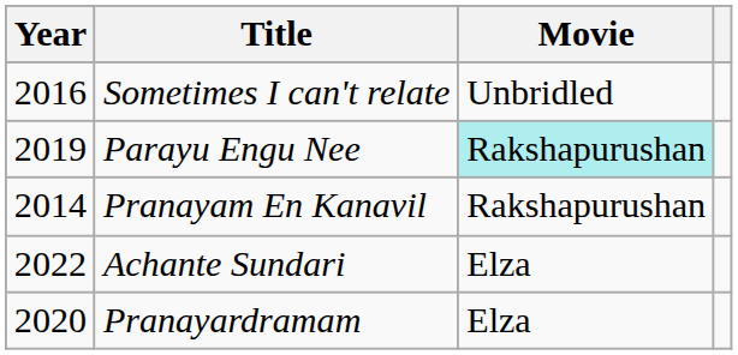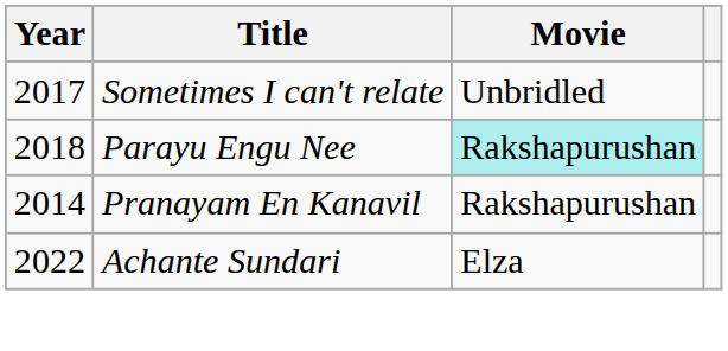Sometimes I can't relate | Year: 2016 -> 2017
Parayu Engu Nee | Year: 2019 -> 2018
- row: 2020 | Pranayardramam | Elza
